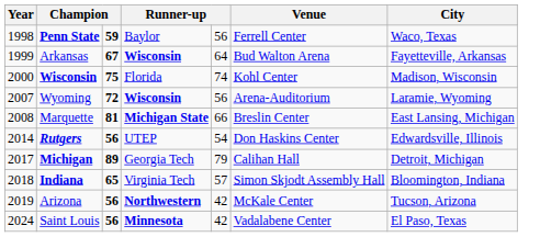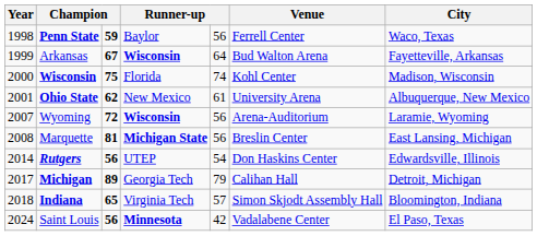+ row: 2001 | Ohio State | 62 | New Mexico | 61 | University Arena | Albuquerque, New Mexico
Marquette | column 5: 66 -> 56
- row: 2019 | Arizona | 56 | Northwestern | 42 | McKale Center | Tucson, Arizona
